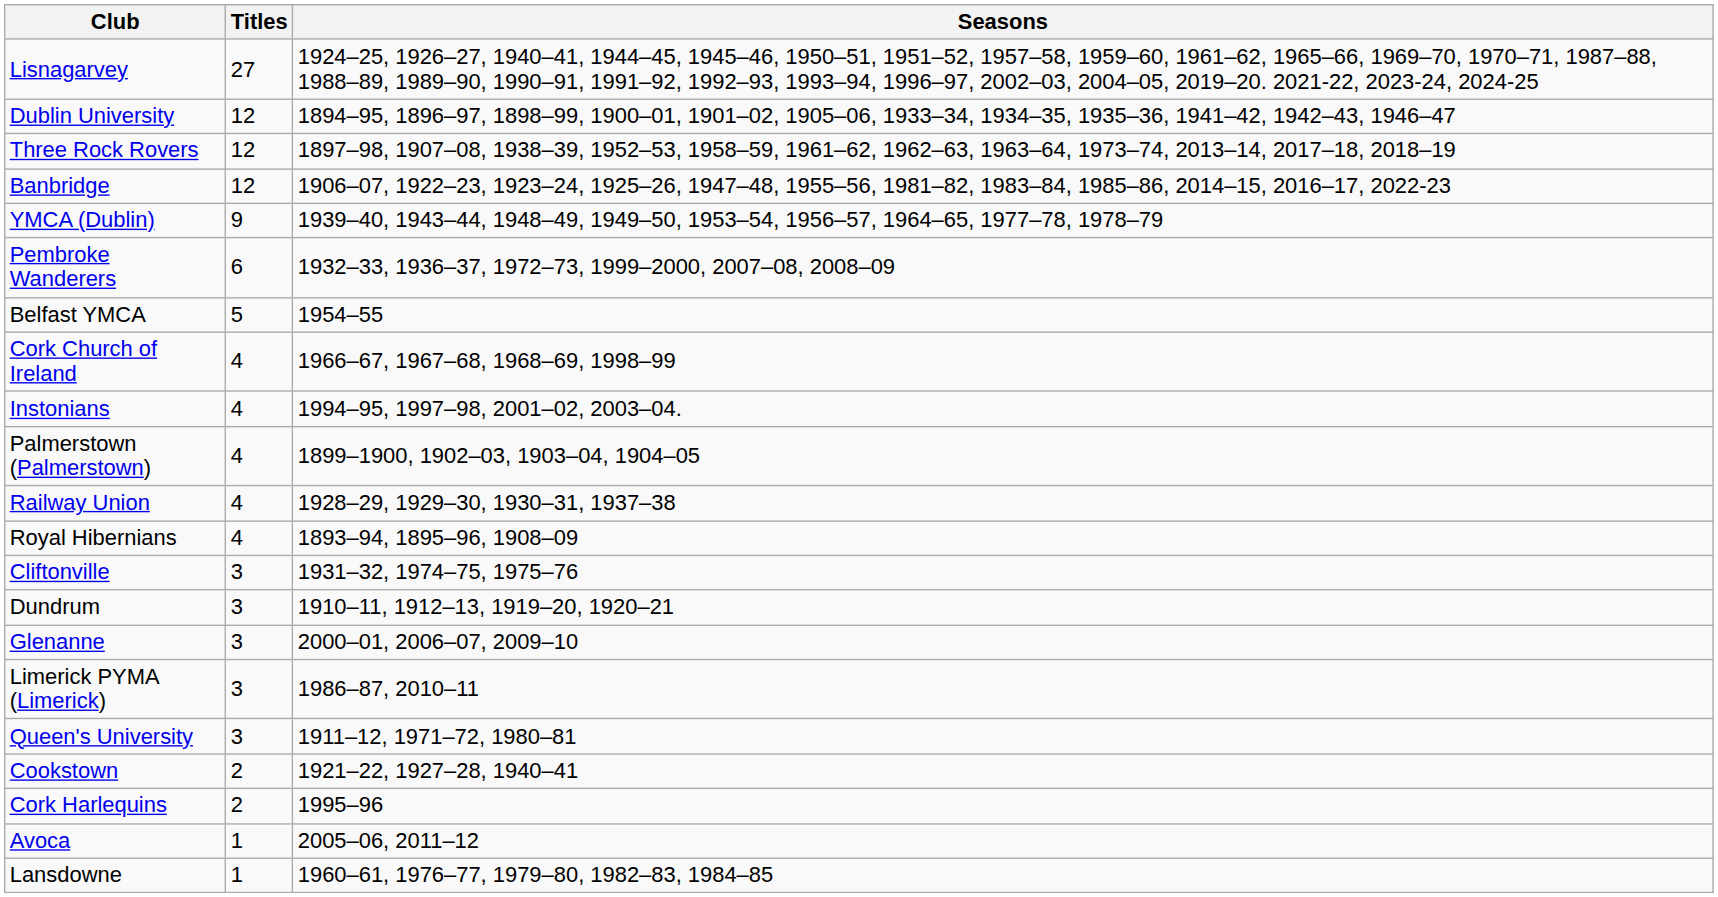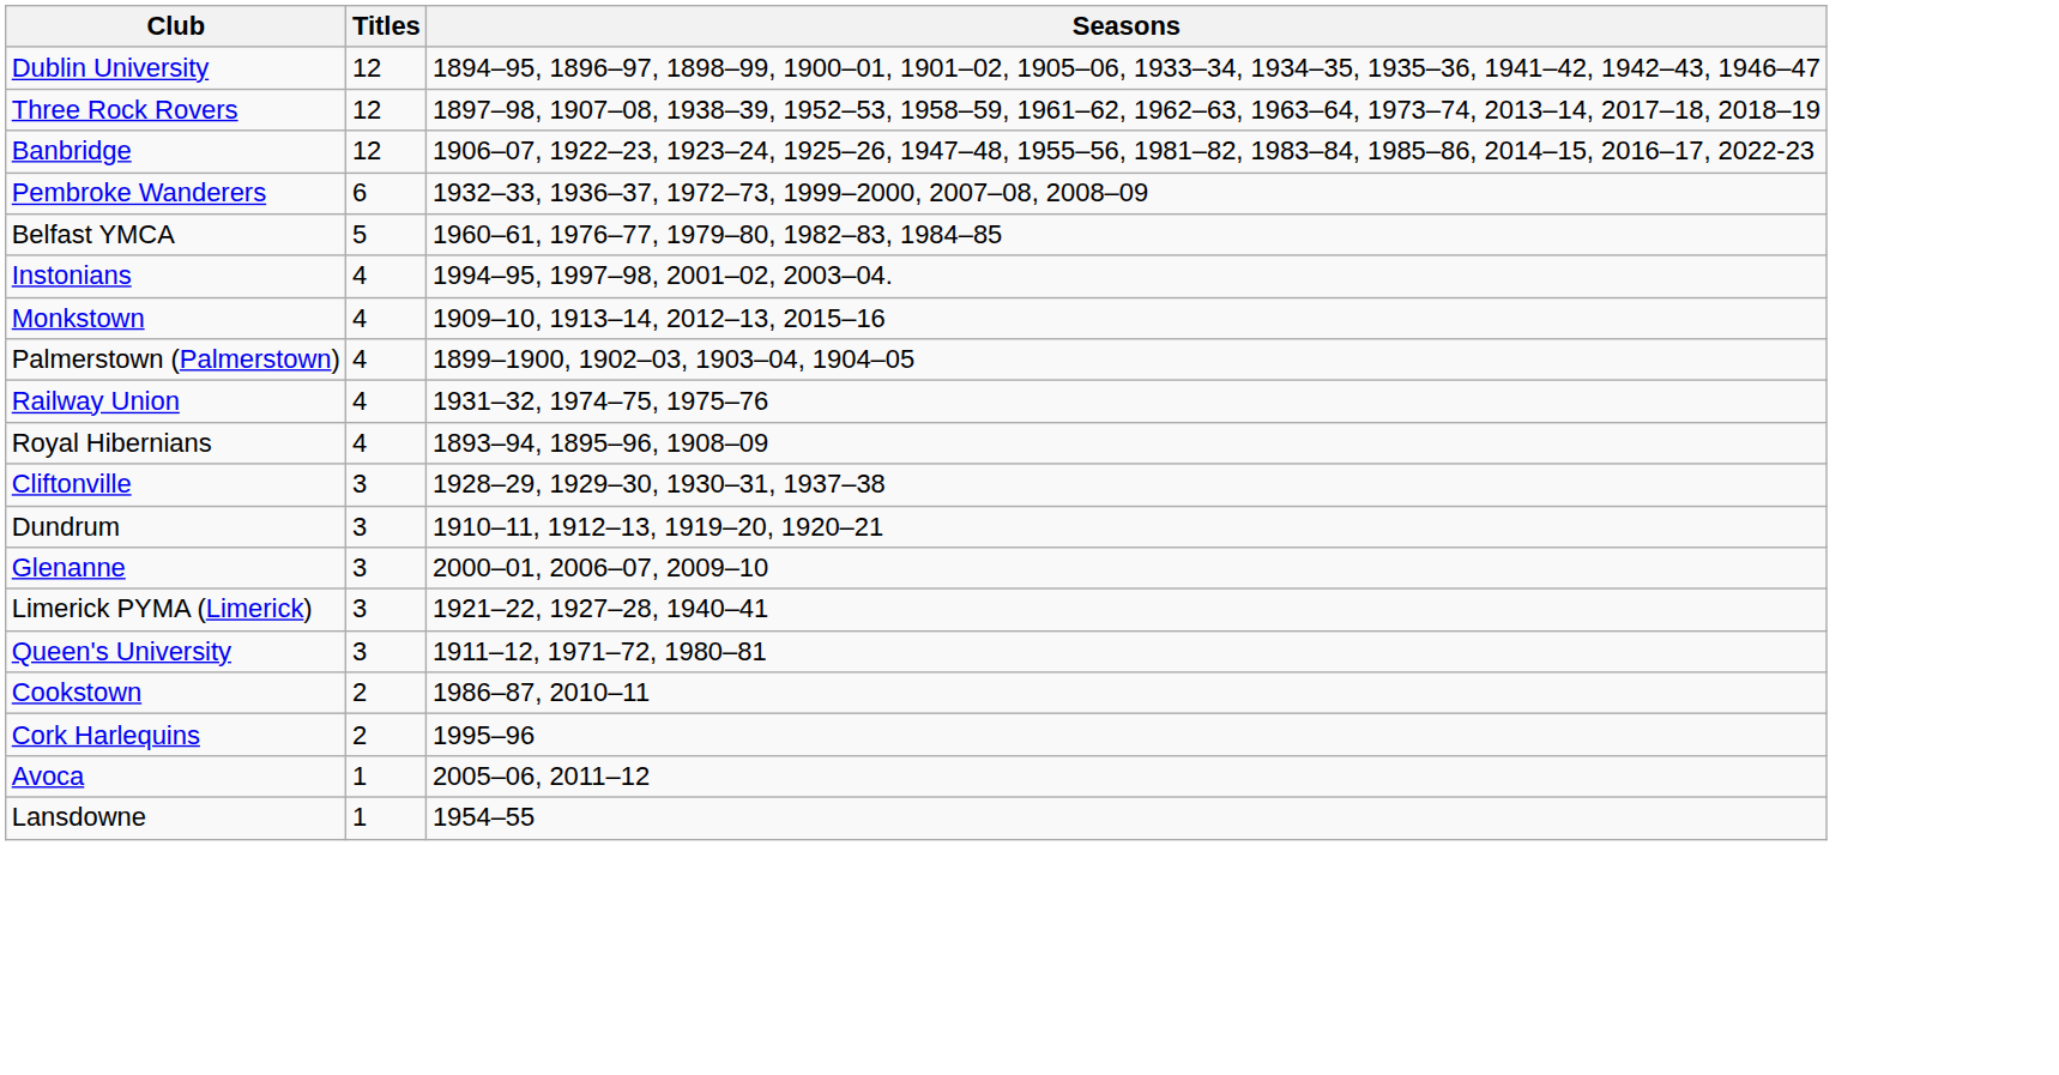- row: Lisnagarvey | 27 | 1924–25, 1926–27, 1940–41, 1944–45, 1945–46, 1950–51, 1951–52, 1957–58, 1959–60, 1961–62, 1965–66, 1969–70, 1970–71, 1987–88, 1988–89, 1989–90, 1990–91, 1991–92, 1992–93, 1993–94, 1996–97, 2002–03, 2004–05, 2019–20. 2021-22, 2023-24, 2024-25
- row: YMCA (Dublin) | 9 | 1939–40, 1943–44, 1948–49, 1949–50, 1953–54, 1956–57, 1964–65, 1977–78, 1978–79
Belfast YMCA | Seasons: 1954–55 -> 1960–61, 1976–77, 1979–80, 1982–83, 1984–85
- row: Cork Church of Ireland | 4 | 1966–67, 1967–68, 1968–69, 1998–99
+ row: Monkstown | 4 | 1909–10, 1913–14, 2012–13, 2015–16
Railway Union | Seasons: 1928–29, 1929–30, 1930–31, 1937–38 -> 1931–32, 1974–75, 1975–76
Cliftonville | Seasons: 1931–32, 1974–75, 1975–76 -> 1928–29, 1929–30, 1930–31, 1937–38
Limerick PYMA (Limerick) | Seasons: 1986–87, 2010–11 -> 1921–22, 1927–28, 1940–41
Cookstown | Seasons: 1921–22, 1927–28, 1940–41 -> 1986–87, 2010–11
Lansdowne | Seasons: 1960–61, 1976–77, 1979–80, 1982–83, 1984–85 -> 1954–55
